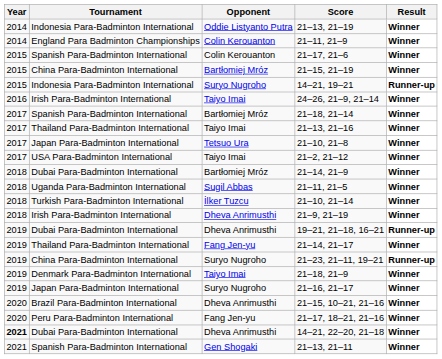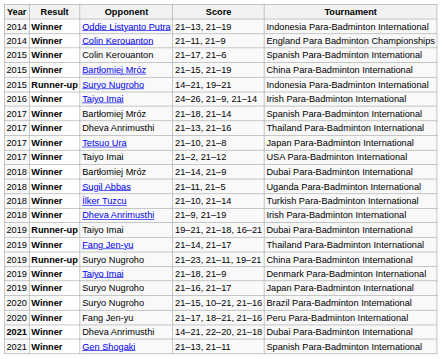columns swapped: Tournament <-> Result
21–13, 21–16 | Opponent: Taiyo Imai -> Dheva Anrimusthi
19–21, 21–18, 16–21 | Opponent: Dheva Anrimusthi -> Taiyo Imai
21–15, 10–21, 21–16 | Opponent: Dheva Anrimusthi -> Suryo Nugroho
